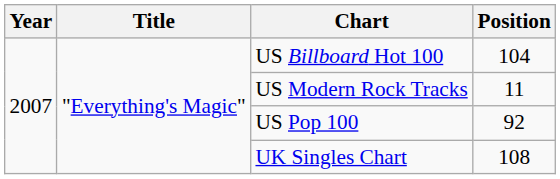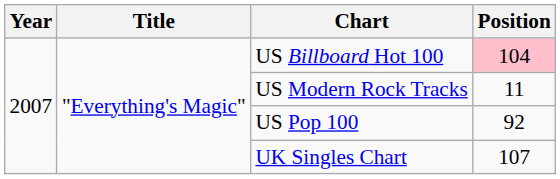US Billboard Hot 100 | Position: no background -> pink background
UK Singles Chart | Position: 108 -> 107
